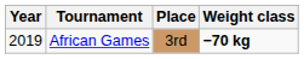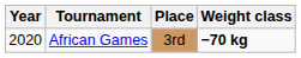African Games | Year: 2019 -> 2020
